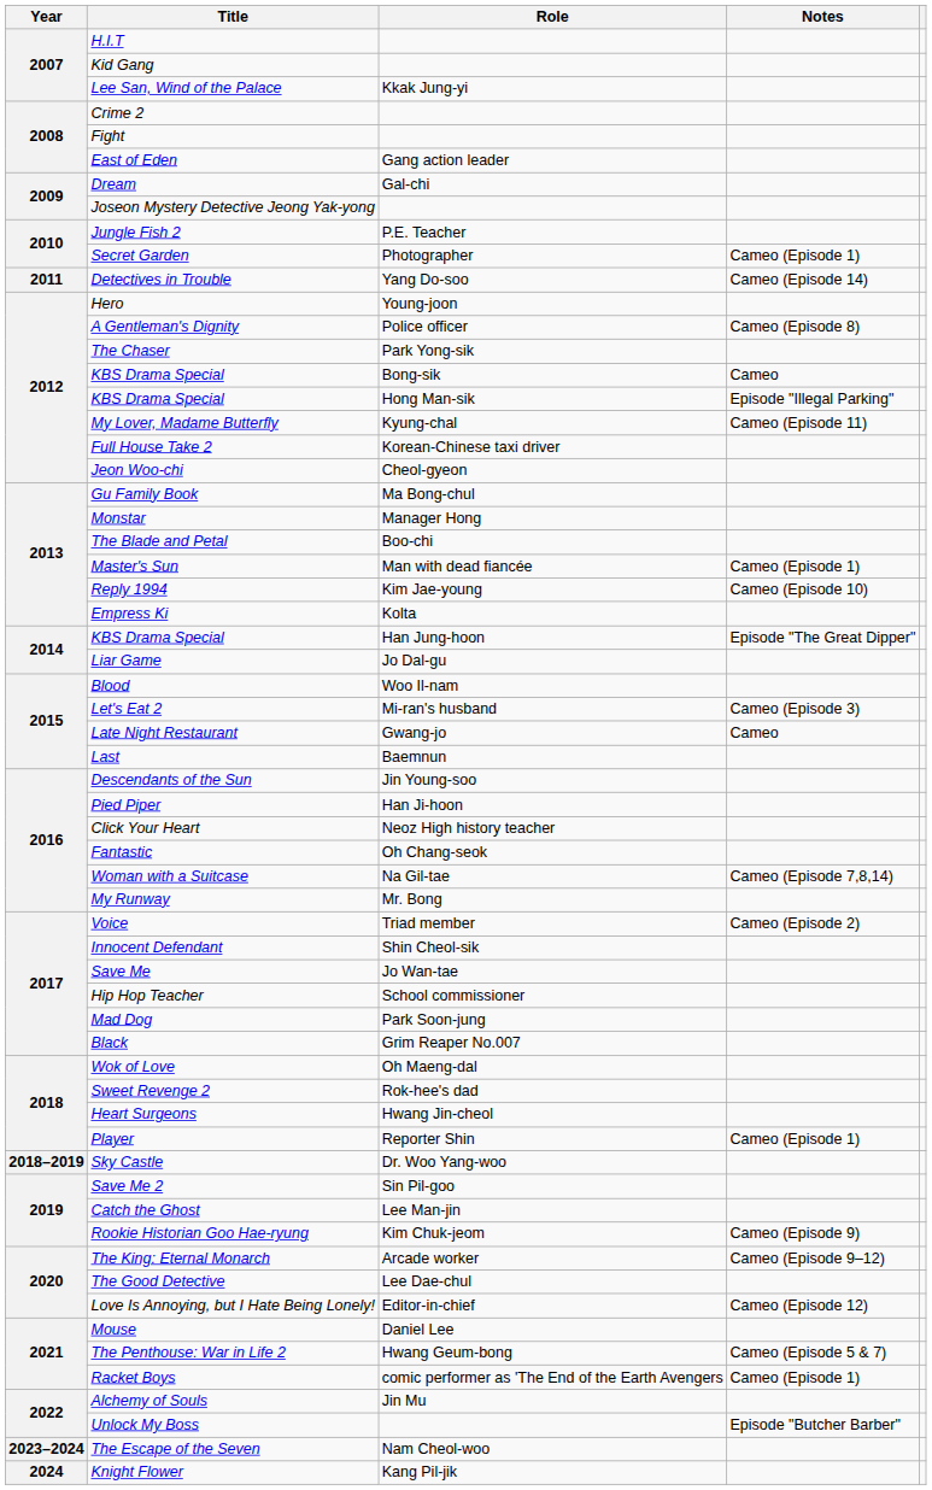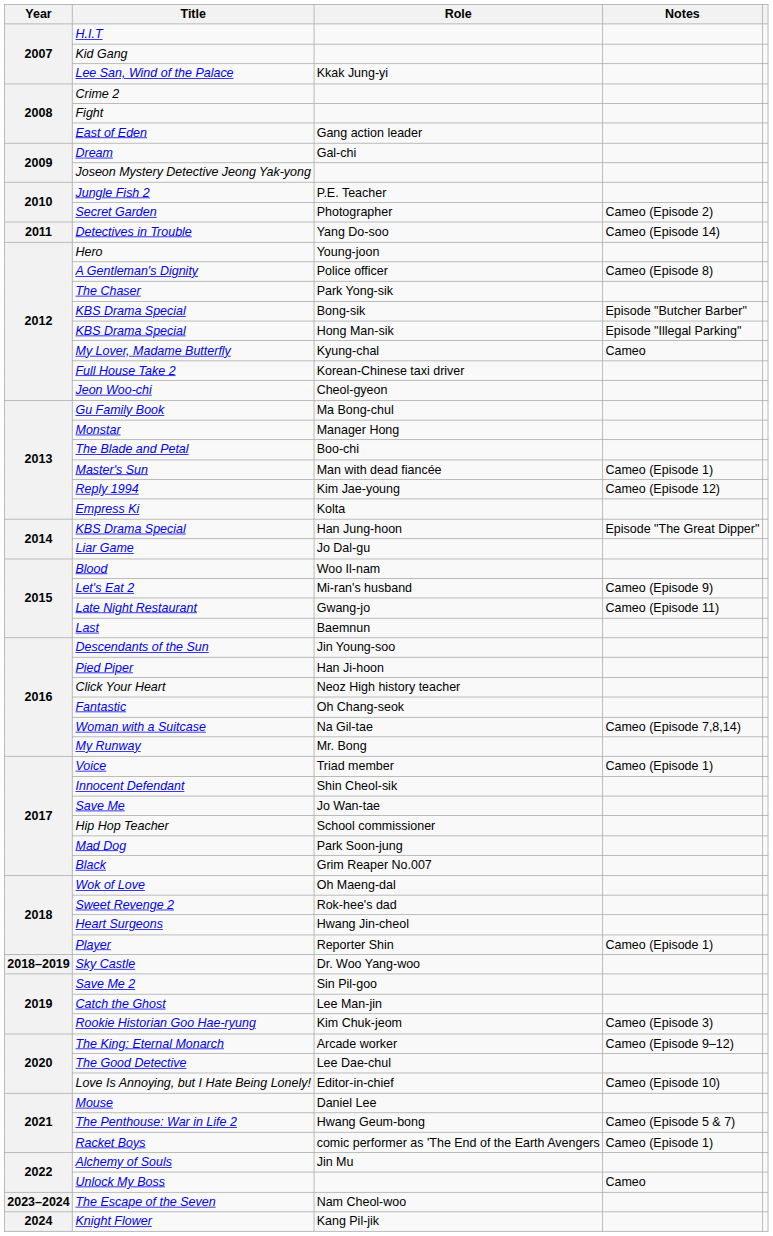Secret Garden | Notes: Cameo (Episode 1) -> Cameo (Episode 2)
KBS Drama Special / Bong-sik | Notes: Cameo -> Episode "Butcher Barber"
My Lover, Madame Butterfly | Notes: Cameo (Episode 11) -> Cameo
Reply 1994 | Notes: Cameo (Episode 10) -> Cameo (Episode 12)
Let's Eat 2 | Notes: Cameo (Episode 3) -> Cameo (Episode 9)
Late Night Restaurant | Notes: Cameo -> Cameo (Episode 11)
Voice | Notes: Cameo (Episode 2) -> Cameo (Episode 1)
Rookie Historian Goo Hae-ryung | Notes: Cameo (Episode 9) -> Cameo (Episode 3)
Love Is Annoying, but I Hate Being Lonely! | Notes: Cameo (Episode 12) -> Cameo (Episode 10)
Unlock My Boss | Notes: Episode "Butcher Barber" -> Cameo
